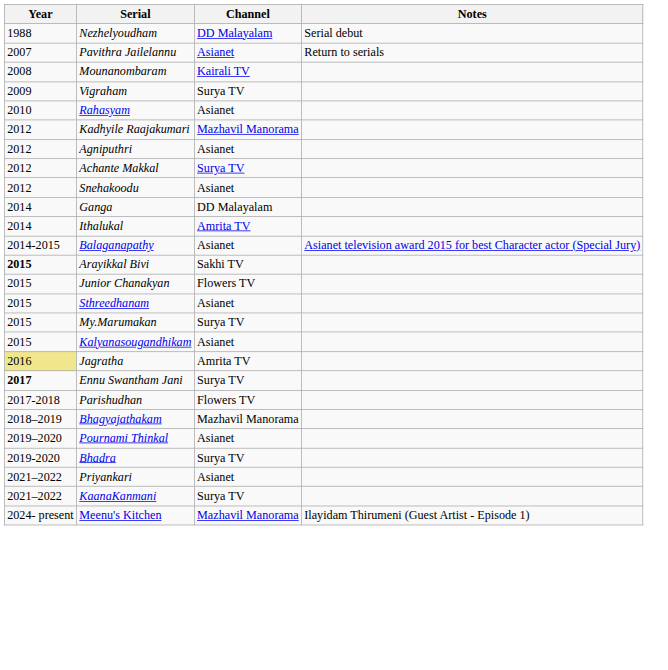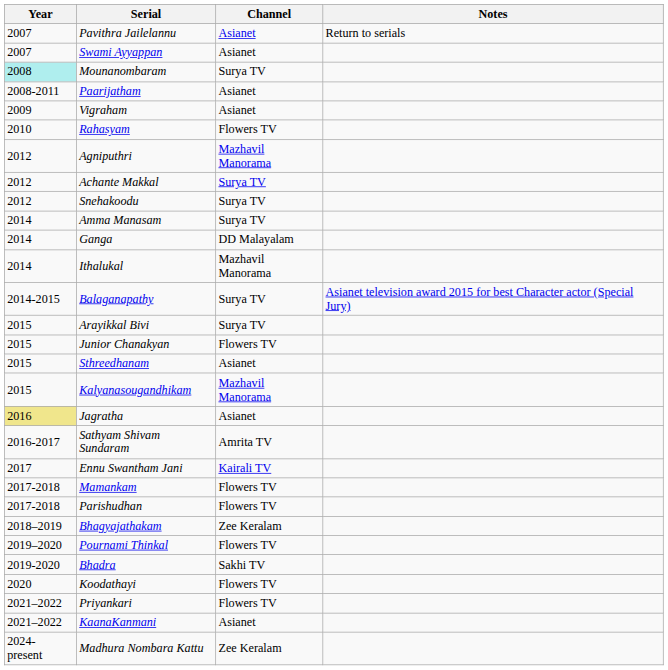- row: 1988 | Nezhelyoudham | DD Malayalam | Serial debut
+ row: 2007 | Swami Ayyappan | Asianet
Mounanombaram | Year: no background -> paleturquoise background
Mounanombaram | Channel: Kairali TV -> Surya TV
+ row: 2008-2011 | Paarijatham | Asianet
Vigraham | Channel: Surya TV -> Asianet
Rahasyam | Channel: Asianet -> Flowers TV
- row: 2012 | Kadhyile Raajakumari | Mazhavil Manorama
Agniputhri | Channel: Asianet -> Mazhavil Manorama
Snehakoodu | Channel: Asianet -> Surya TV
+ row: 2014 | Amma Manasam | Surya TV
Ithalukal | Channel: Amrita TV -> Mazhavil Manorama
Balaganapathy | Channel: Asianet -> Surya TV
Arayikkal Bivi | Year: bold -> normal
Arayikkal Bivi | Channel: Sakhi TV -> Surya TV
- row: 2015 | My.Marumakan | Surya TV
Kalyanasougandhikam | Channel: Asianet -> Mazhavil Manorama
Jagratha | Channel: Amrita TV -> Asianet
+ row: 2016-2017 | Sathyam Shivam Sundaram | Amrita TV
Ennu Swantham Jani | Year: bold -> normal
Ennu Swantham Jani | Channel: Surya TV -> Kairali TV
+ row: 2017-2018 | Mamankam | Flowers TV
Bhagyajathakam | Channel: Mazhavil Manorama -> Zee Keralam
Pournami Thinkal | Channel: Asianet -> Flowers TV
Bhadra | Channel: Surya TV -> Sakhi TV
+ row: 2020 | Koodathayi | Flowers TV
Priyankari | Channel: Asianet -> Flowers TV
KaanaKanmani | Channel: Surya TV -> Asianet
+ row: 2024- present | Madhura Nombara Kattu | Zee Keralam
- row: 2024- present | Meenu's Kitchen | Mazhavil Manorama | Ilayidam Thirumeni (Guest Artist - Episode 1)
